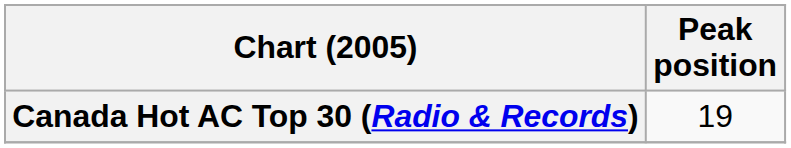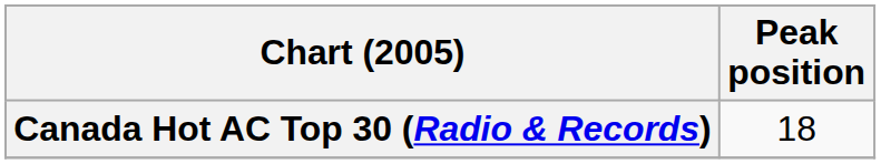Canada Hot AC Top 30 (Radio & Records) | Peak position: 19 -> 18
